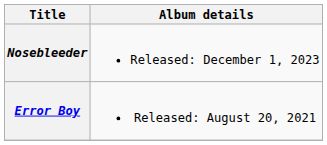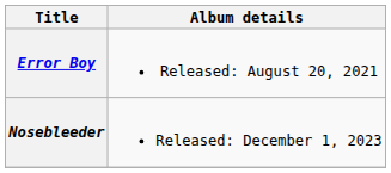rows swapped: Error Boy <-> Nosebleeder
